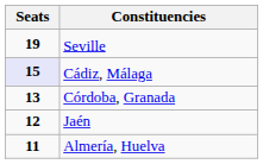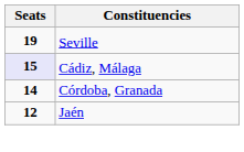Córdoba, Granada | Seats: 13 -> 14
- row: 11 | Almería, Huelva
